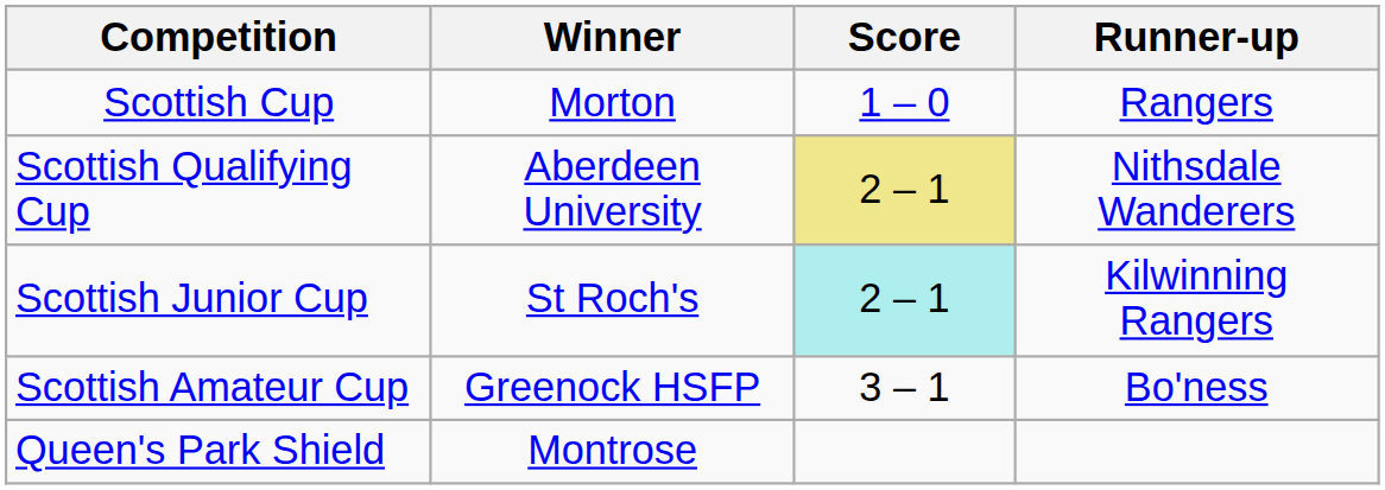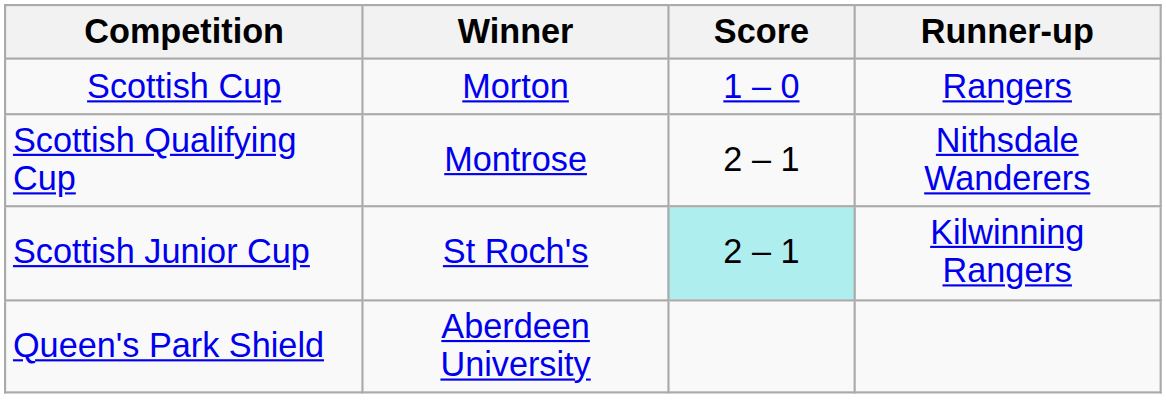Scottish Qualifying Cup | Winner: Aberdeen University -> Montrose
Scottish Qualifying Cup | Score: khaki background -> no background
- row: Scottish Amateur Cup | Greenock HSFP | 3 – 1 | Bo'ness
Queen's Park Shield | Winner: Montrose -> Aberdeen University
